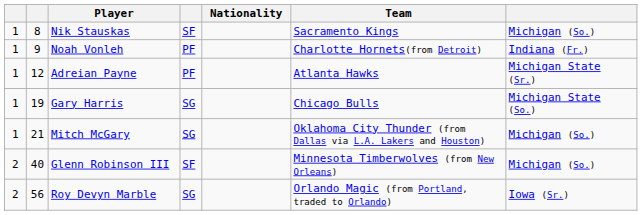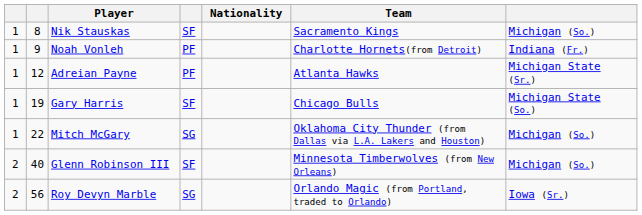Gary Harris | column 4: SG -> SF
Mitch McGary | column 2: 21 -> 22
